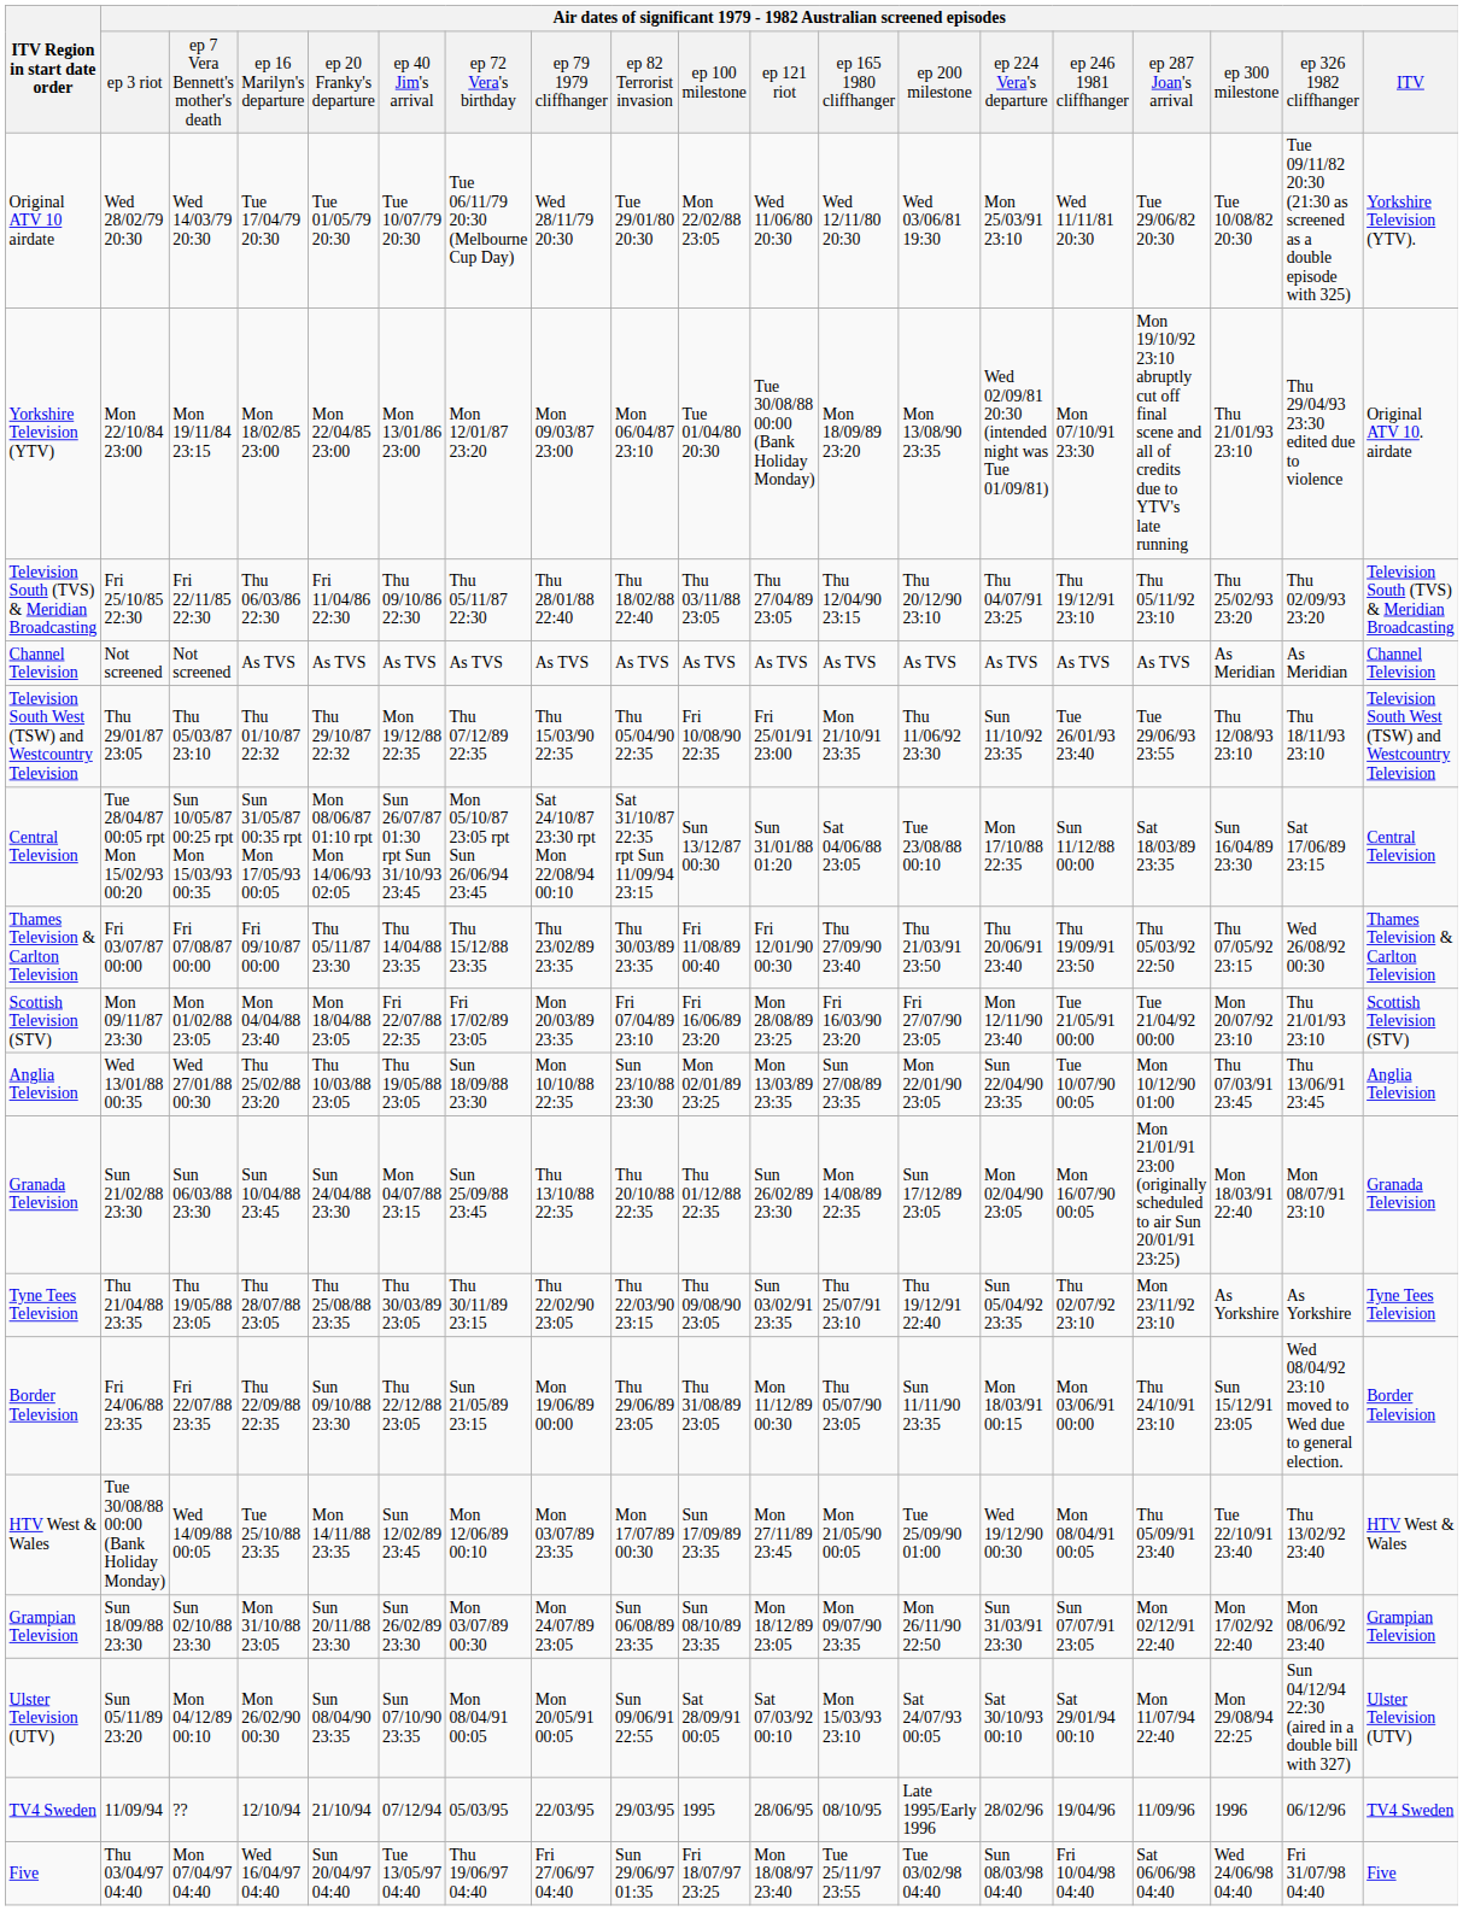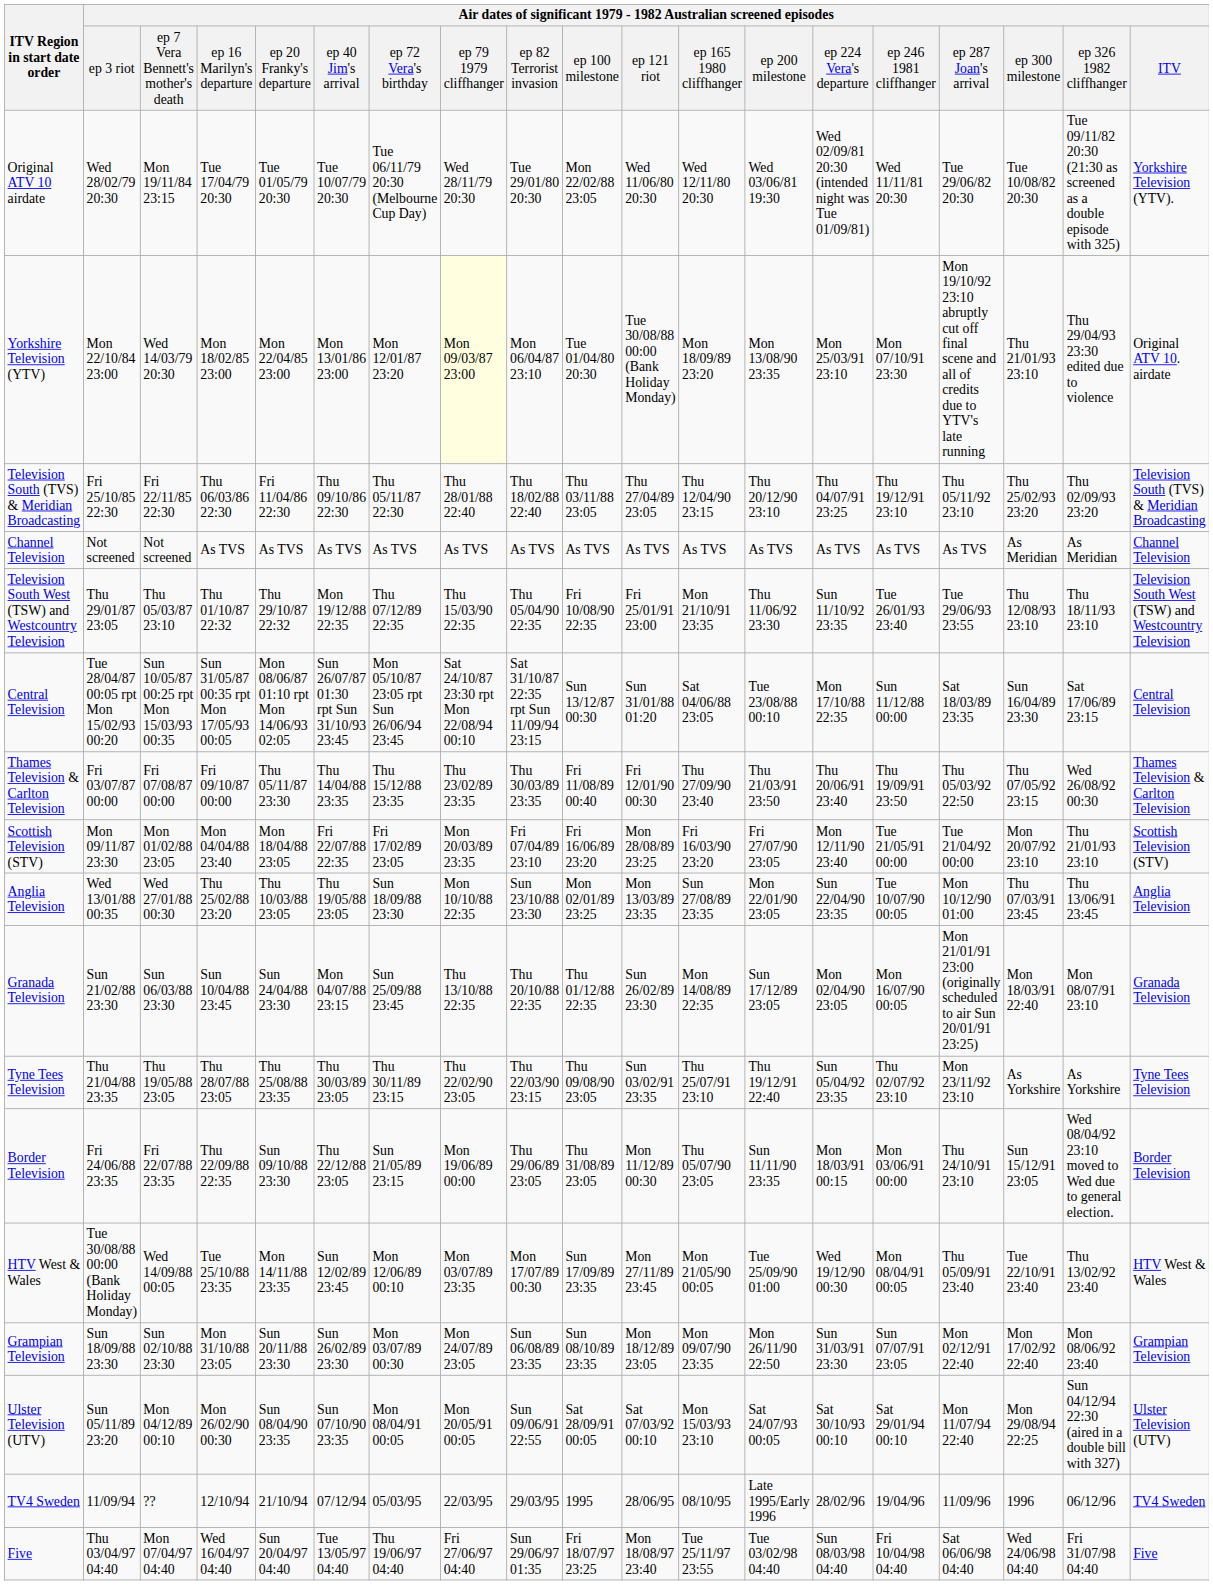Original ATV 10 airdate | column 3: Wed 14/03/79 20:30 -> Mon 19/11/84 23:15
Original ATV 10 airdate | column 14: Mon 25/03/91 23:10 -> Wed 02/09/81 20:30 (intended night was Tue 01/09/81)
Yorkshire Television (YTV) | column 3: Mon 19/11/84 23:15 -> Wed 14/03/79 20:30
Yorkshire Television (YTV) | column 8: no background -> lightyellow background
Yorkshire Television (YTV) | column 14: Wed 02/09/81 20:30 (intended night was Tue 01/09/81) -> Mon 25/03/91 23:10
